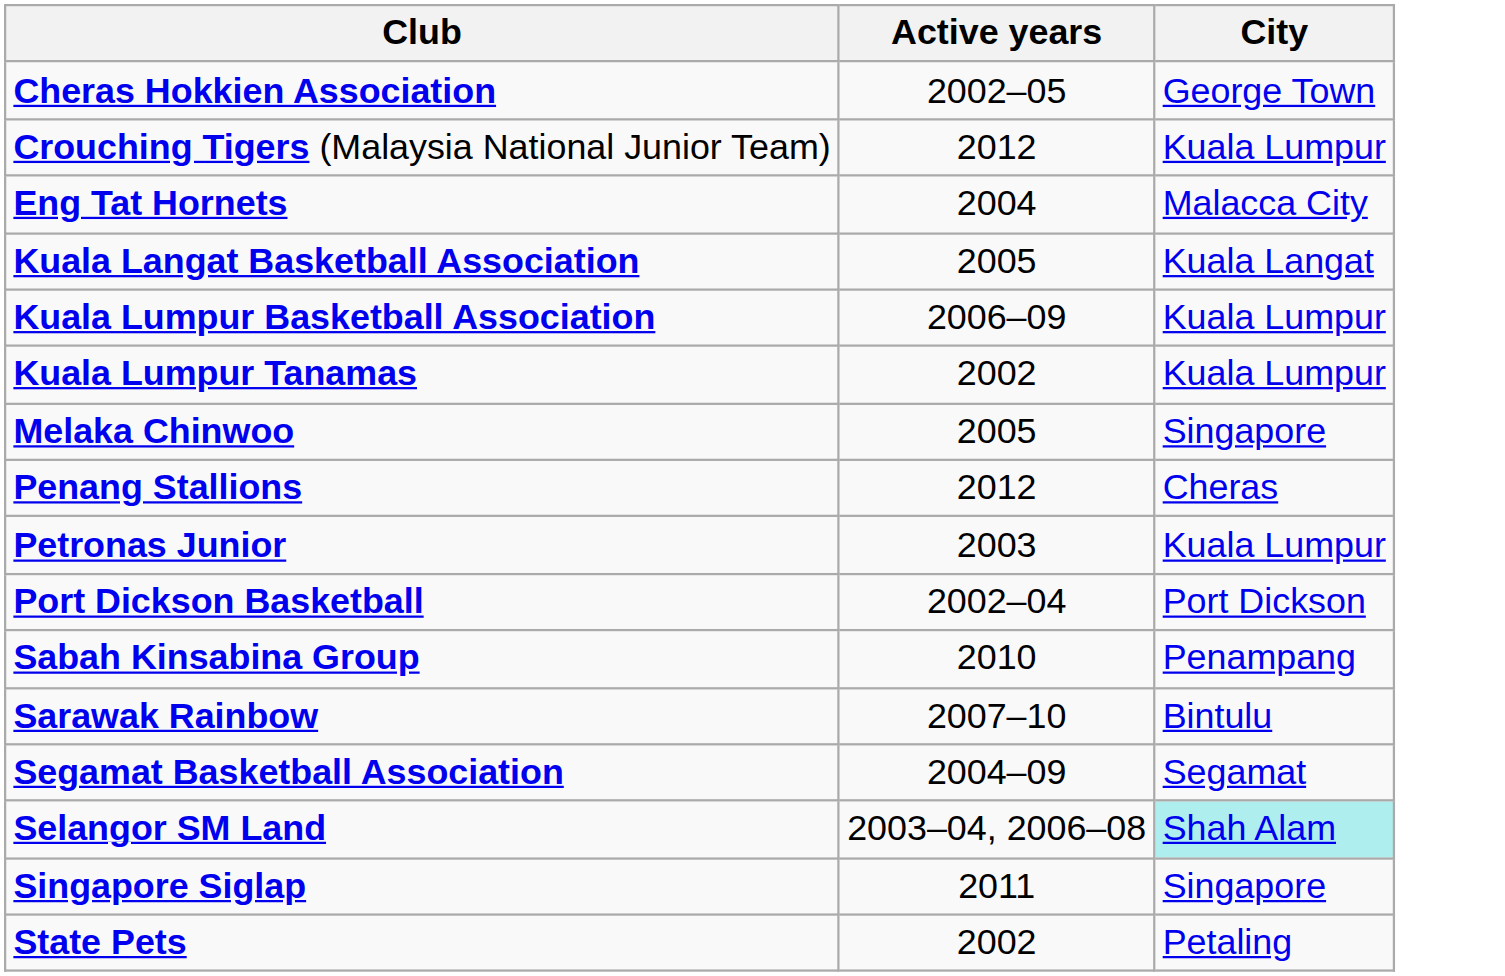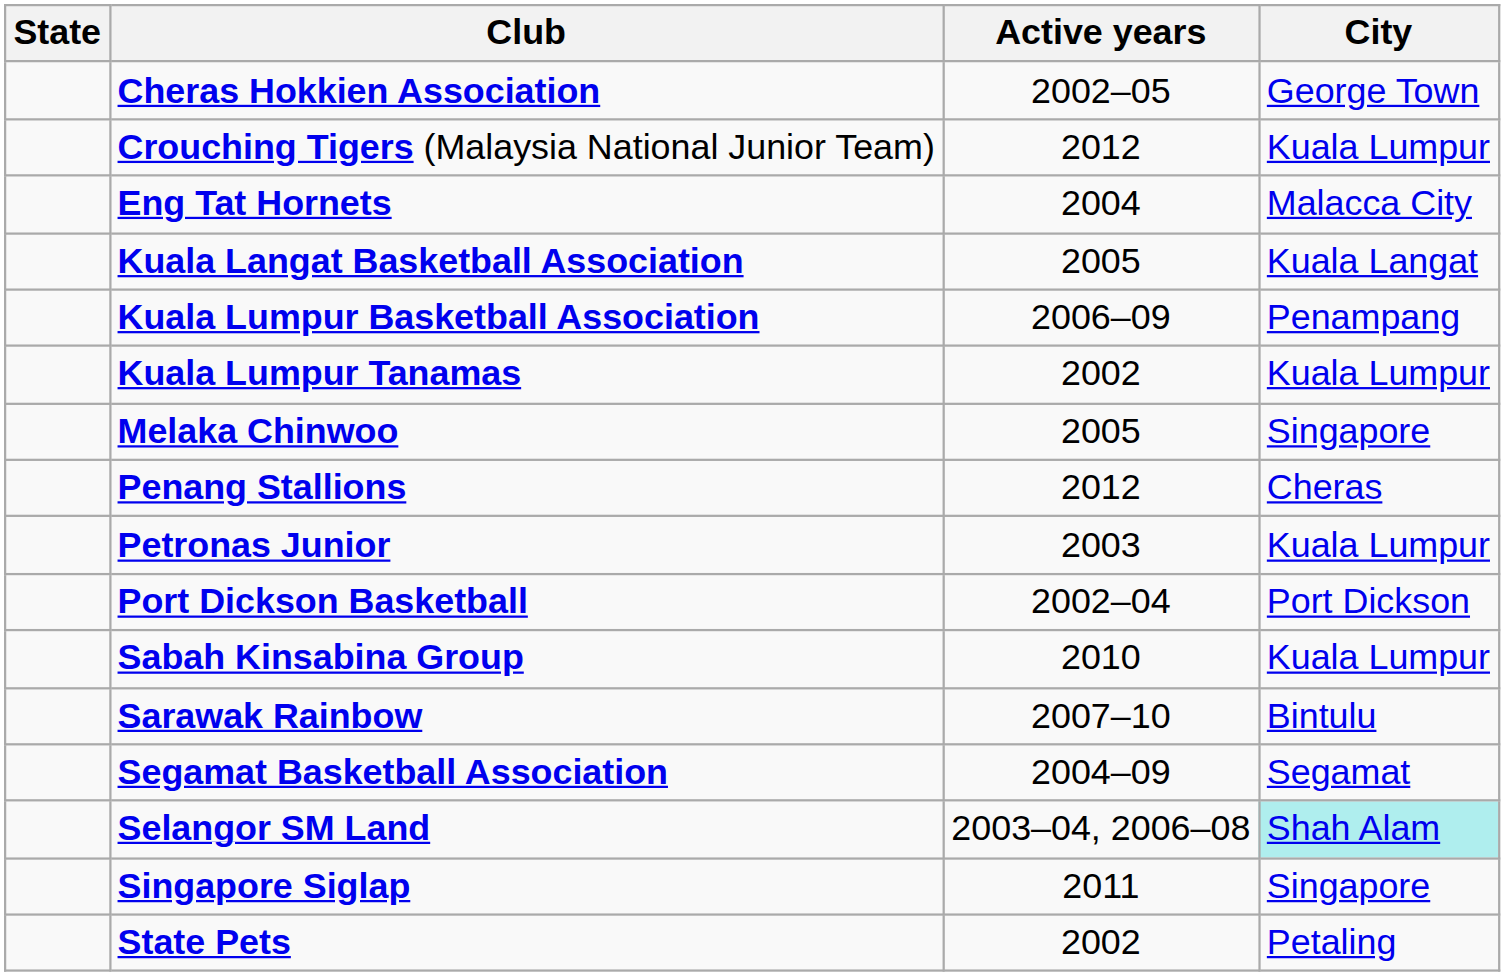+ column: State
Kuala Lumpur Basketball Association | City: Kuala Lumpur -> Penampang
Sabah Kinsabina Group | City: Penampang -> Kuala Lumpur
